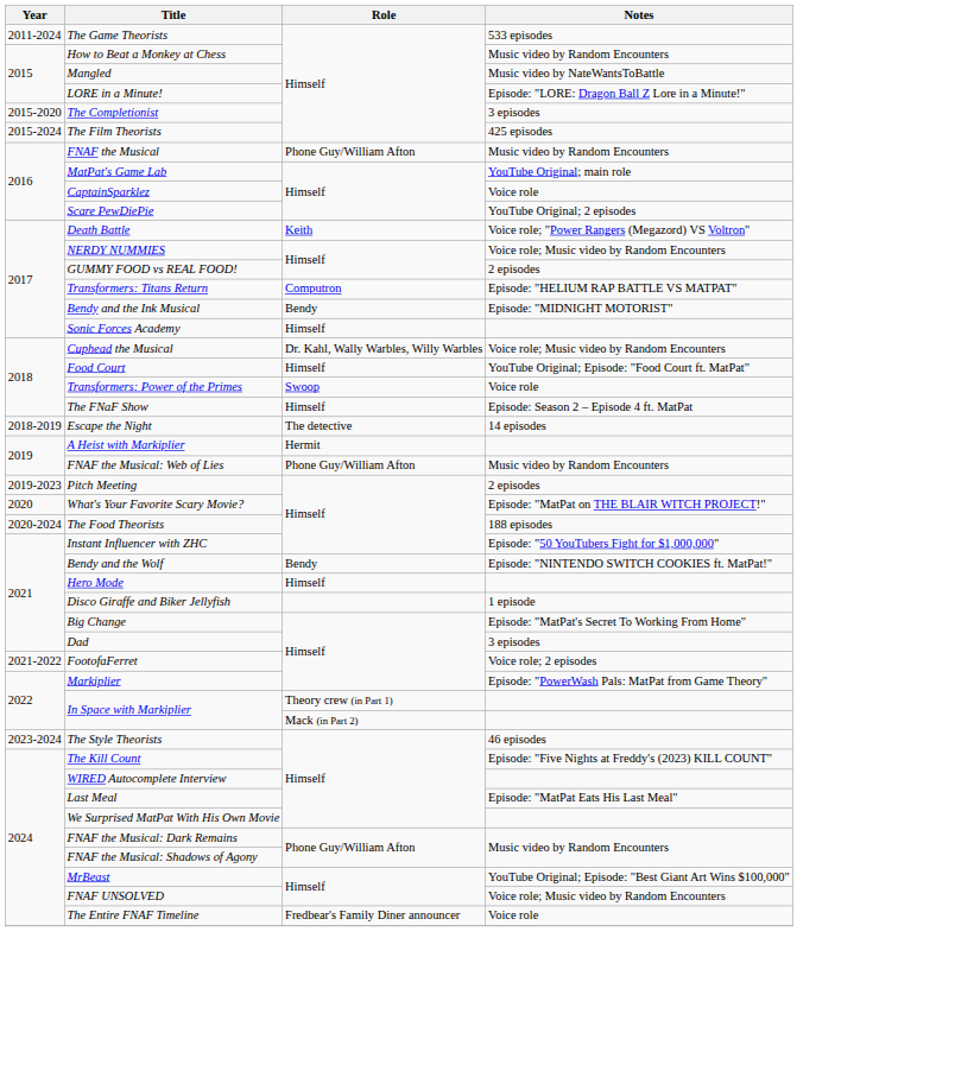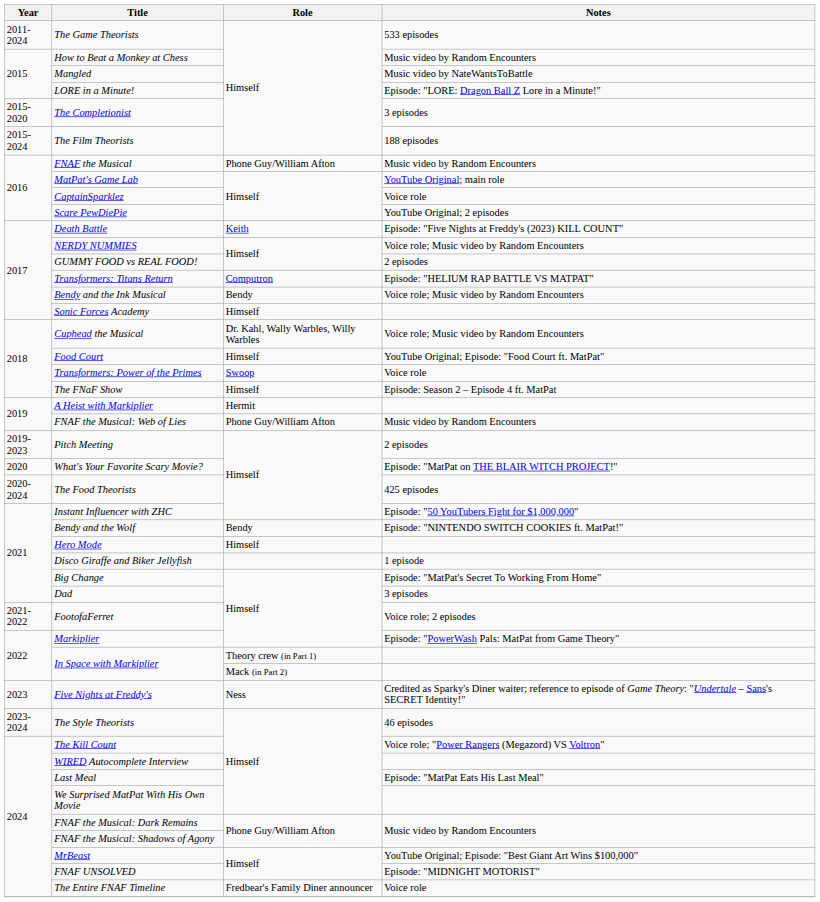The Film Theorists | Notes: 425 episodes -> 188 episodes
Death Battle | Notes: Voice role; "Power Rangers (Megazord) VS Voltron" -> Episode: "Five Nights at Freddy's (2023) KILL COUNT"
Bendy and the Ink Musical | Notes: Episode: "MIDNIGHT MOTORIST" -> Voice role; Music video by Random Encounters
- row: 2018-2019 | Escape the Night | The detective | 14 episodes
The Food Theorists | Notes: 188 episodes -> 425 episodes
+ row: 2023 | Five Nights at Freddy's | Ness | Credited as Sparky's Diner waiter; reference to episode of Game Theory: "Undertale – Sans's SECRET Identity!"
The Kill Count | Notes: Episode: "Five Nights at Freddy's (2023) KILL COUNT" -> Voice role; "Power Rangers (Megazord) VS Voltron"
FNAF UNSOLVED | Notes: Voice role; Music video by Random Encounters -> Episode: "MIDNIGHT MOTORIST"
